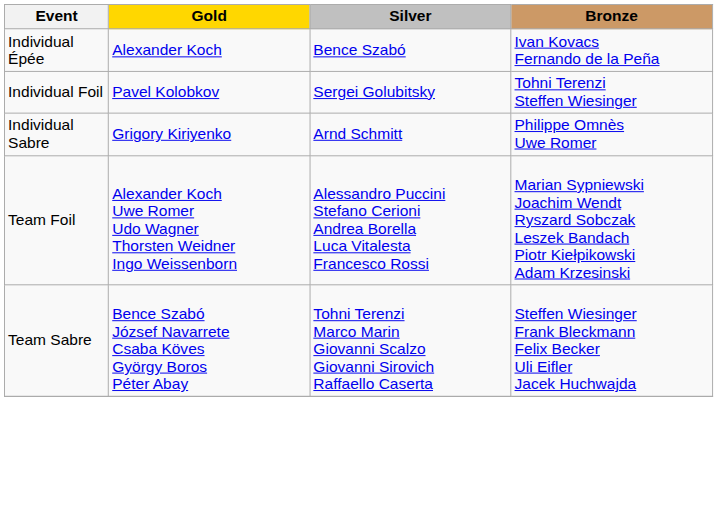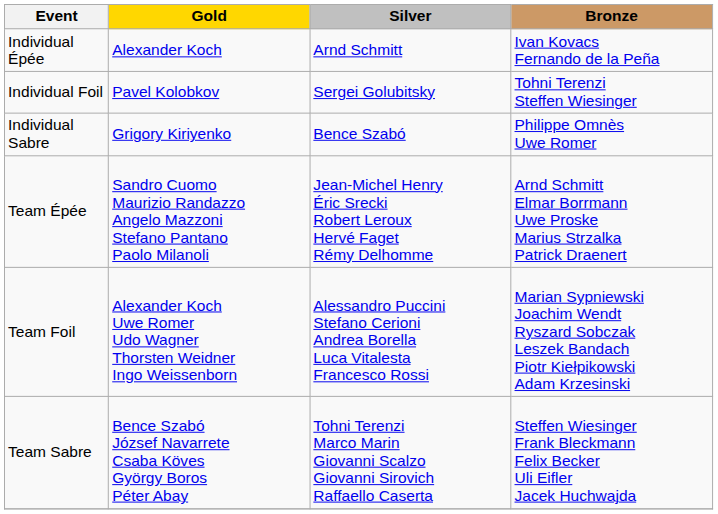Individual Épée | Silver: Bence Szabó -> Arnd Schmitt
Individual Sabre | Silver: Arnd Schmitt -> Bence Szabó
+ row: Team Épée | Sandro Cuomo Maurizio Randazzo Angelo Mazzoni Stefano Pantano Paolo Milanoli | Jean-Michel Henry Éric Srecki Robert Leroux Hervé Faget Rémy Delhomme | Arnd Schmitt Elmar Borrmann Uwe Proske Marius Strzalka Patrick Draenert
